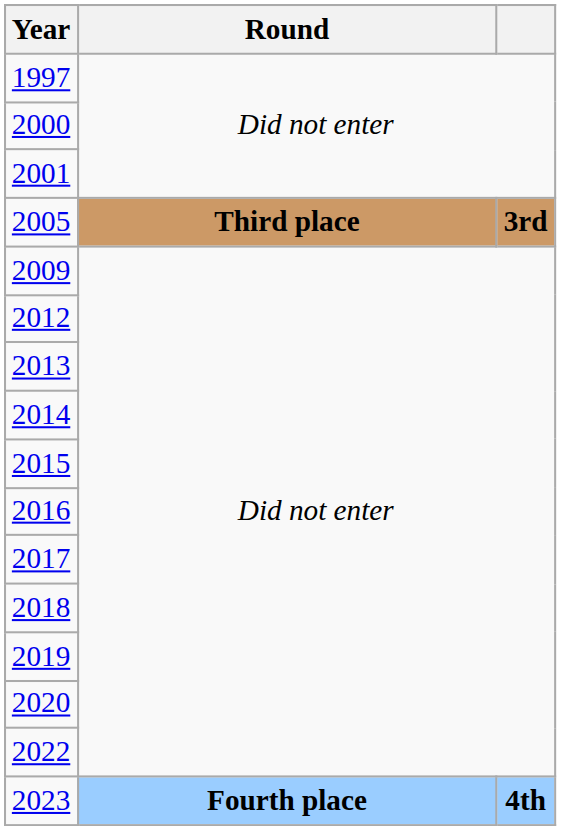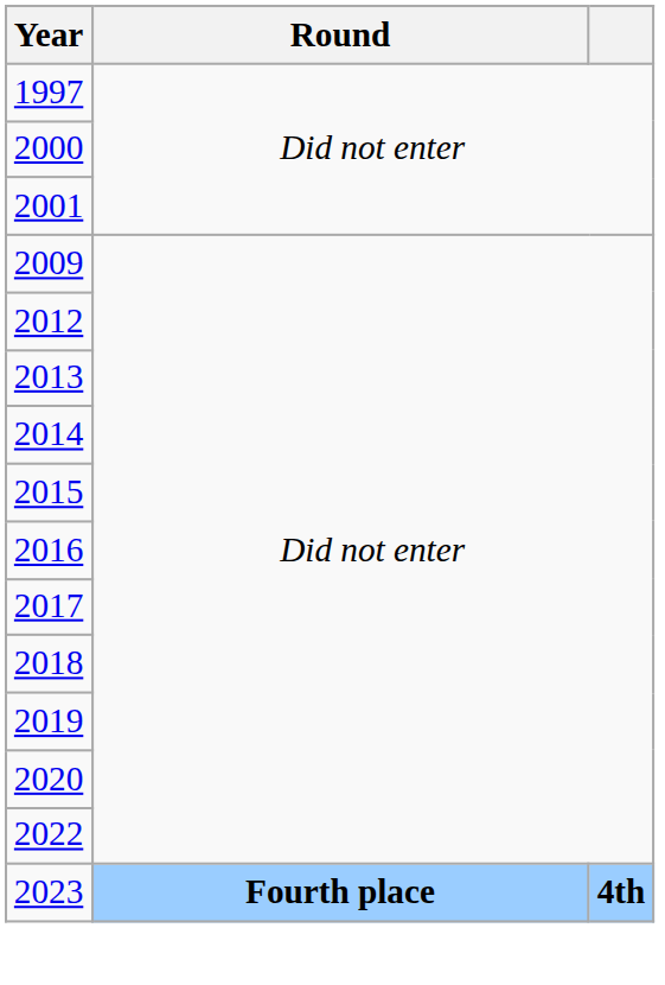- row: 2005 | Third place | 3rd
